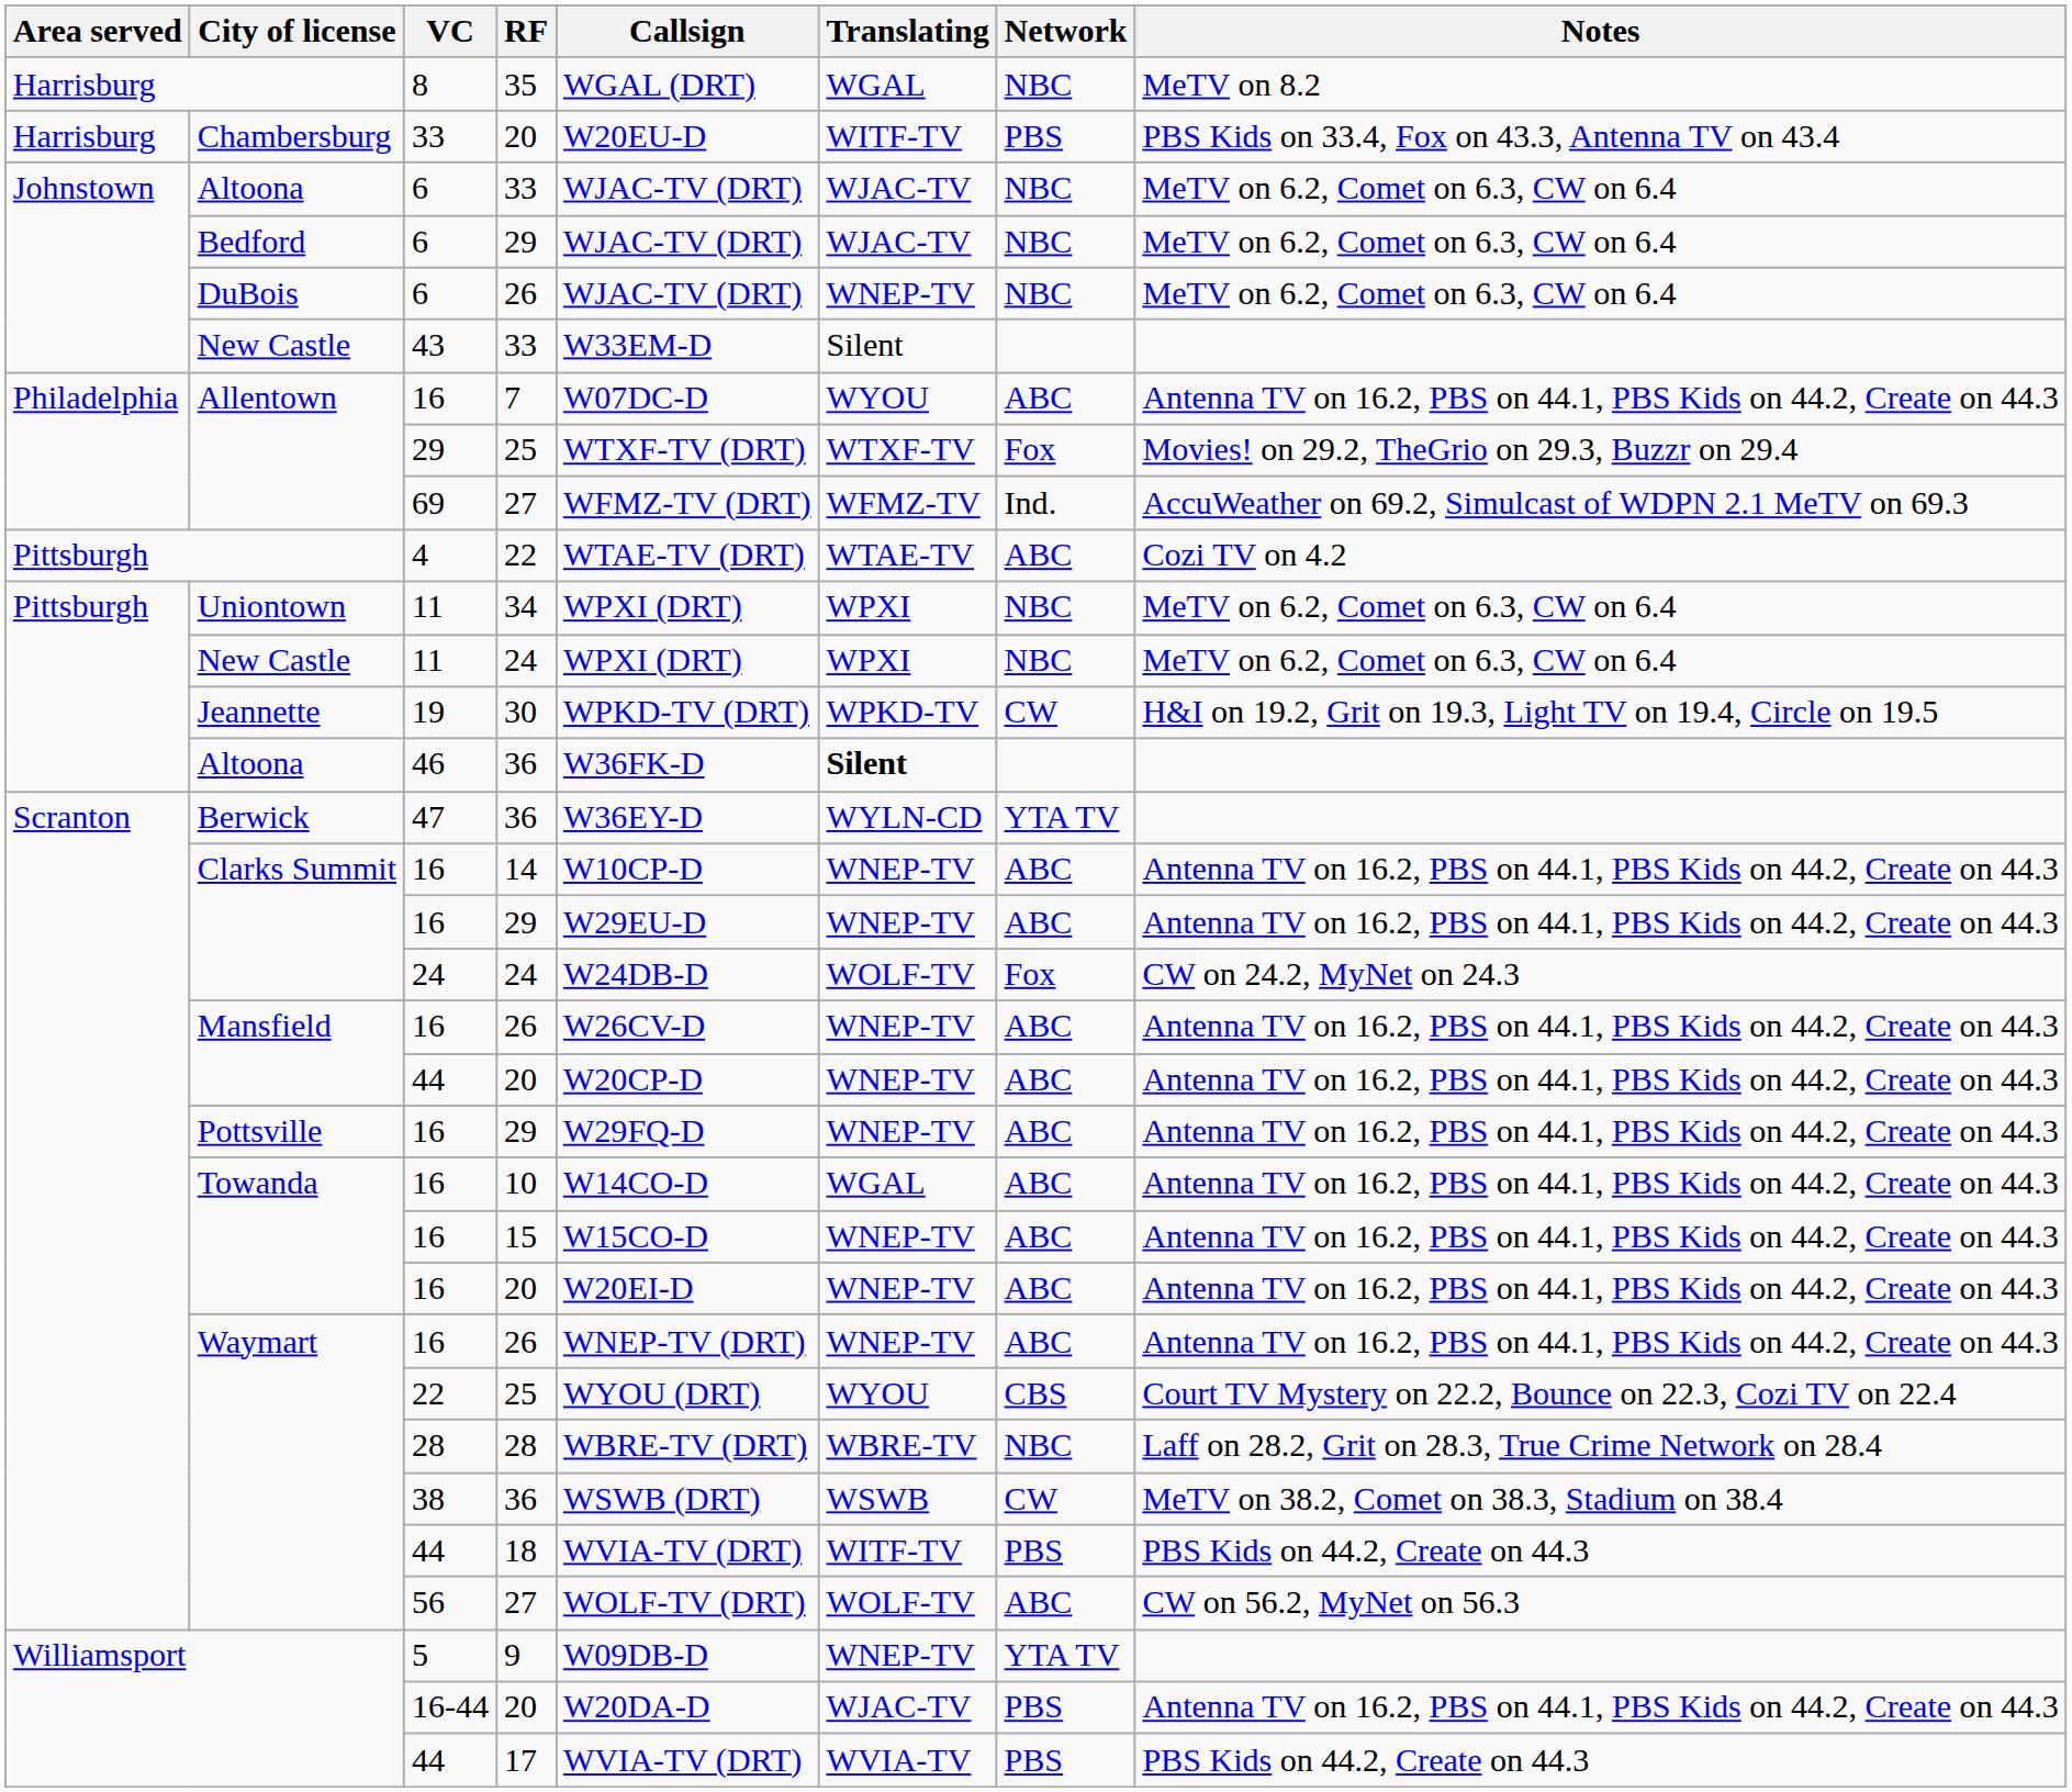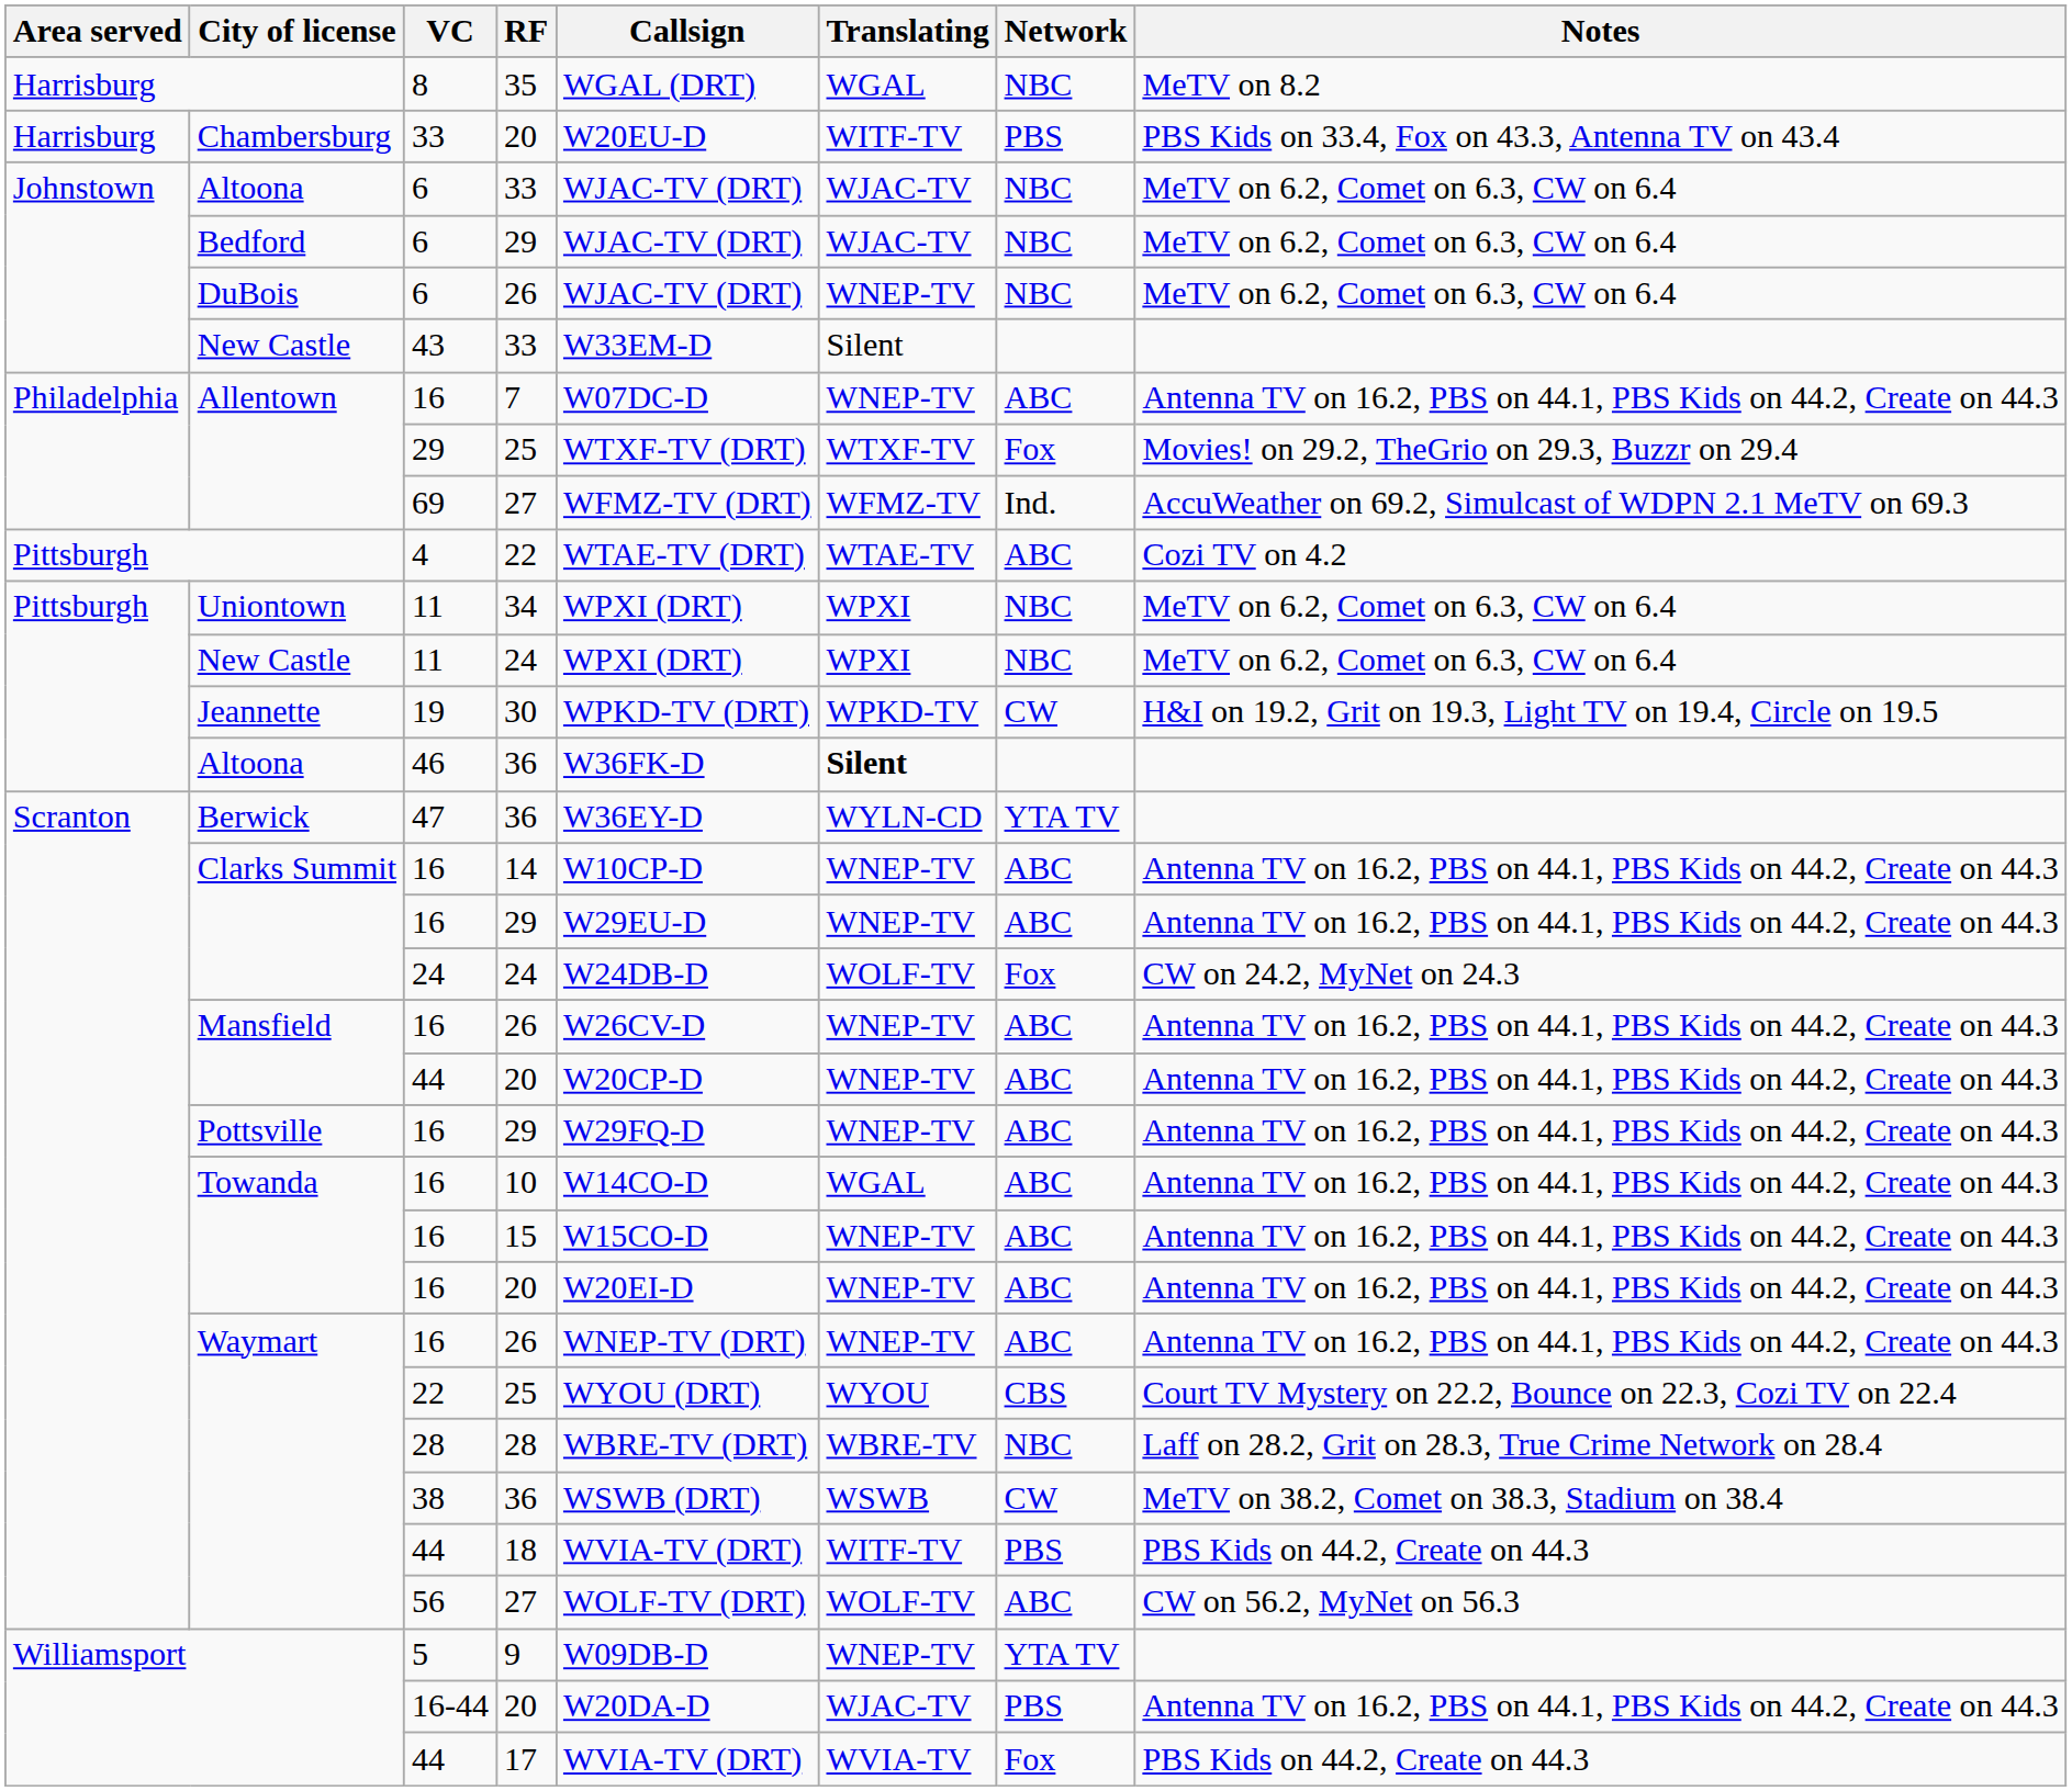16 / 7 | Translating: WYOU -> WNEP-TV
44 / 17 | Network: PBS -> Fox
